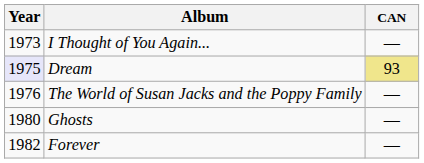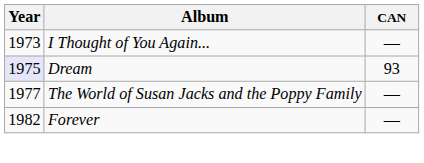Dream | CAN: khaki background -> no background
The World of Susan Jacks and the Poppy Family | Year: 1976 -> 1977
- row: 1980 | Ghosts | —
